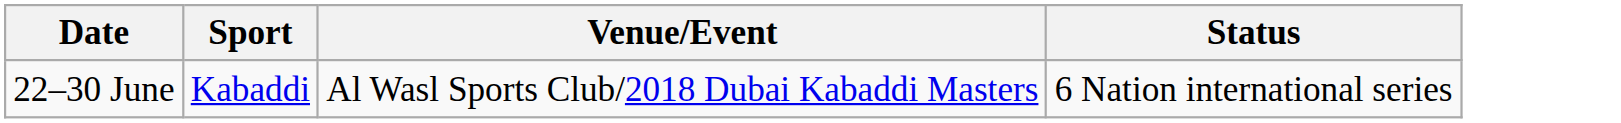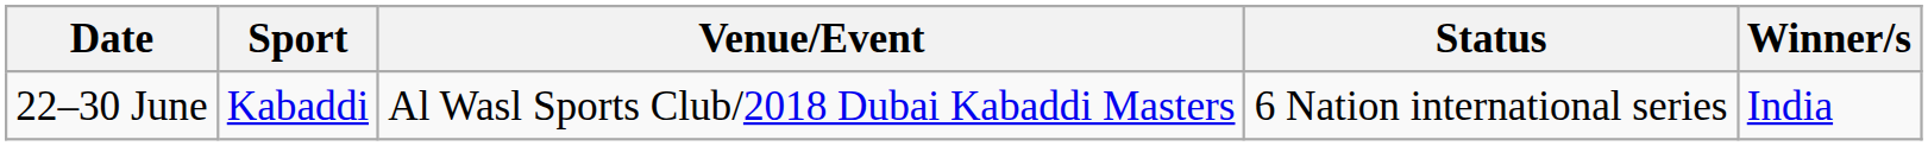+ column: Winner/s | India
